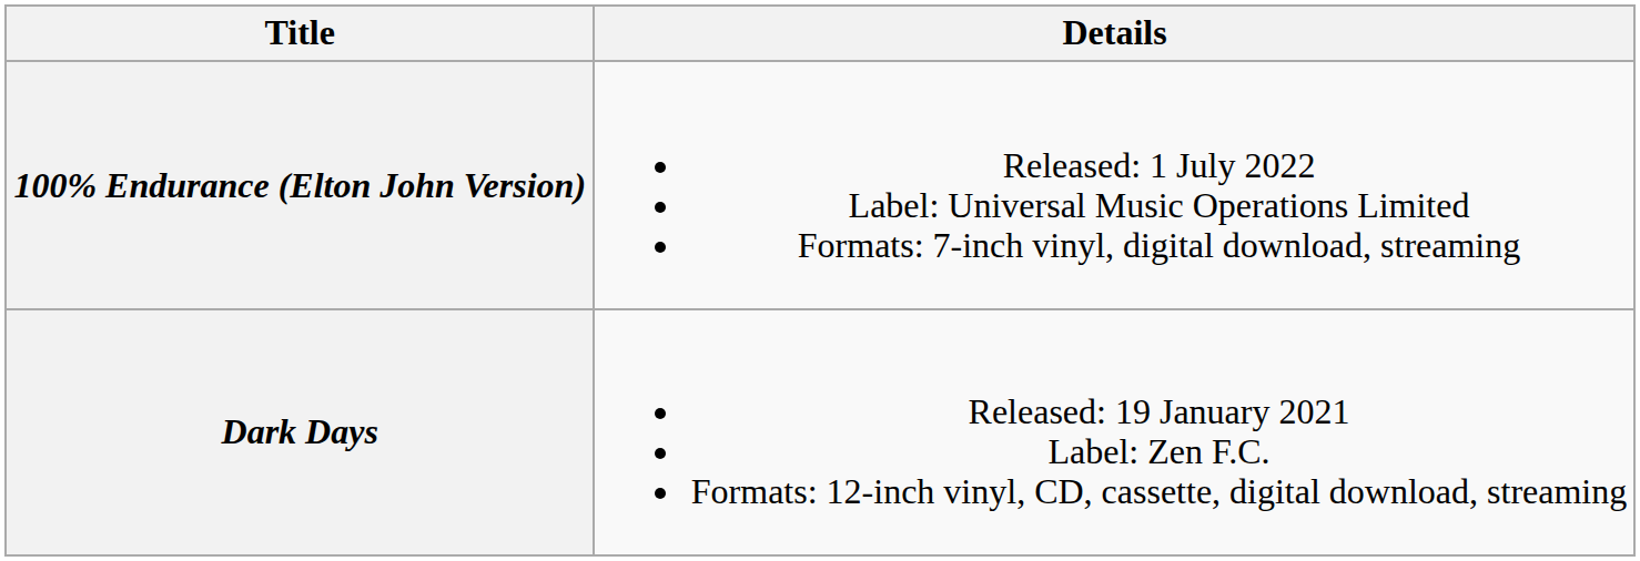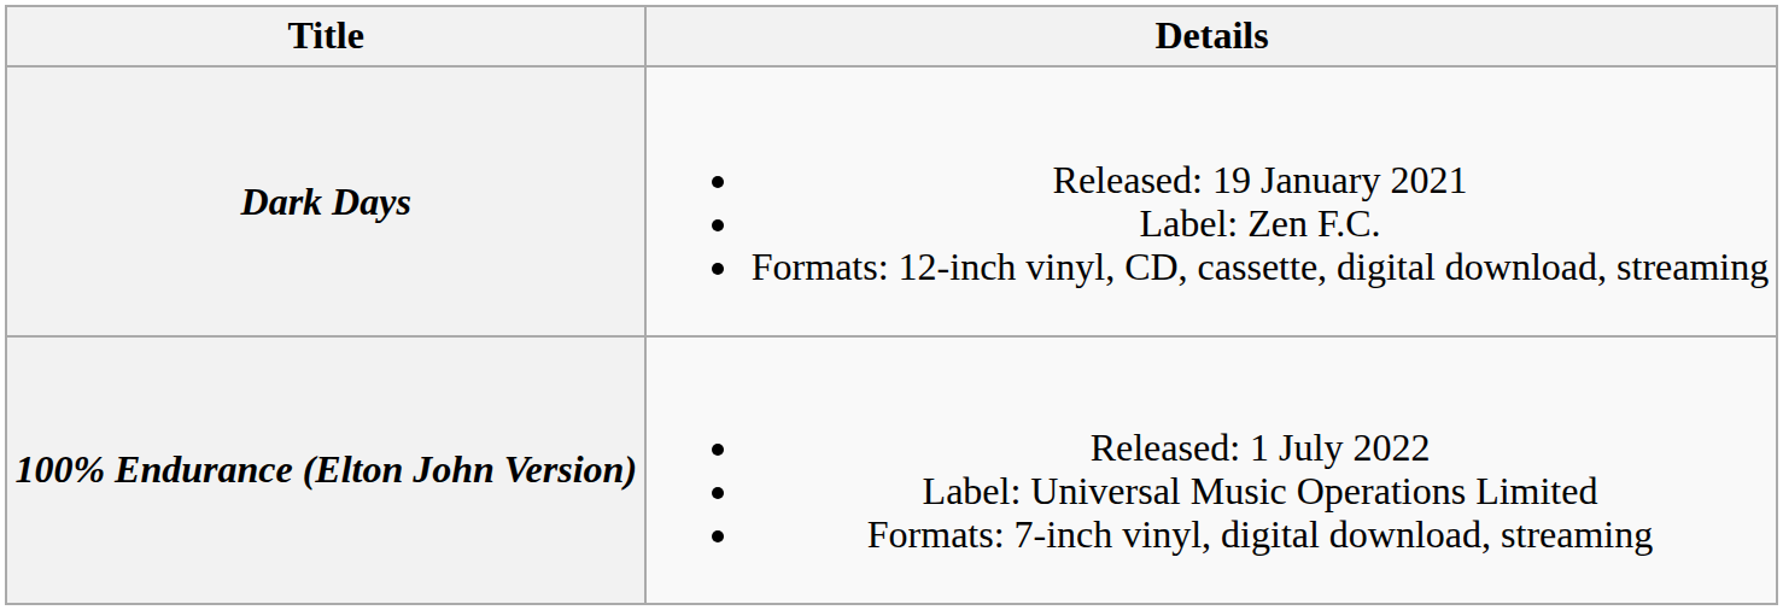rows swapped: Dark Days <-> 100% Endurance (Elton John Version)
